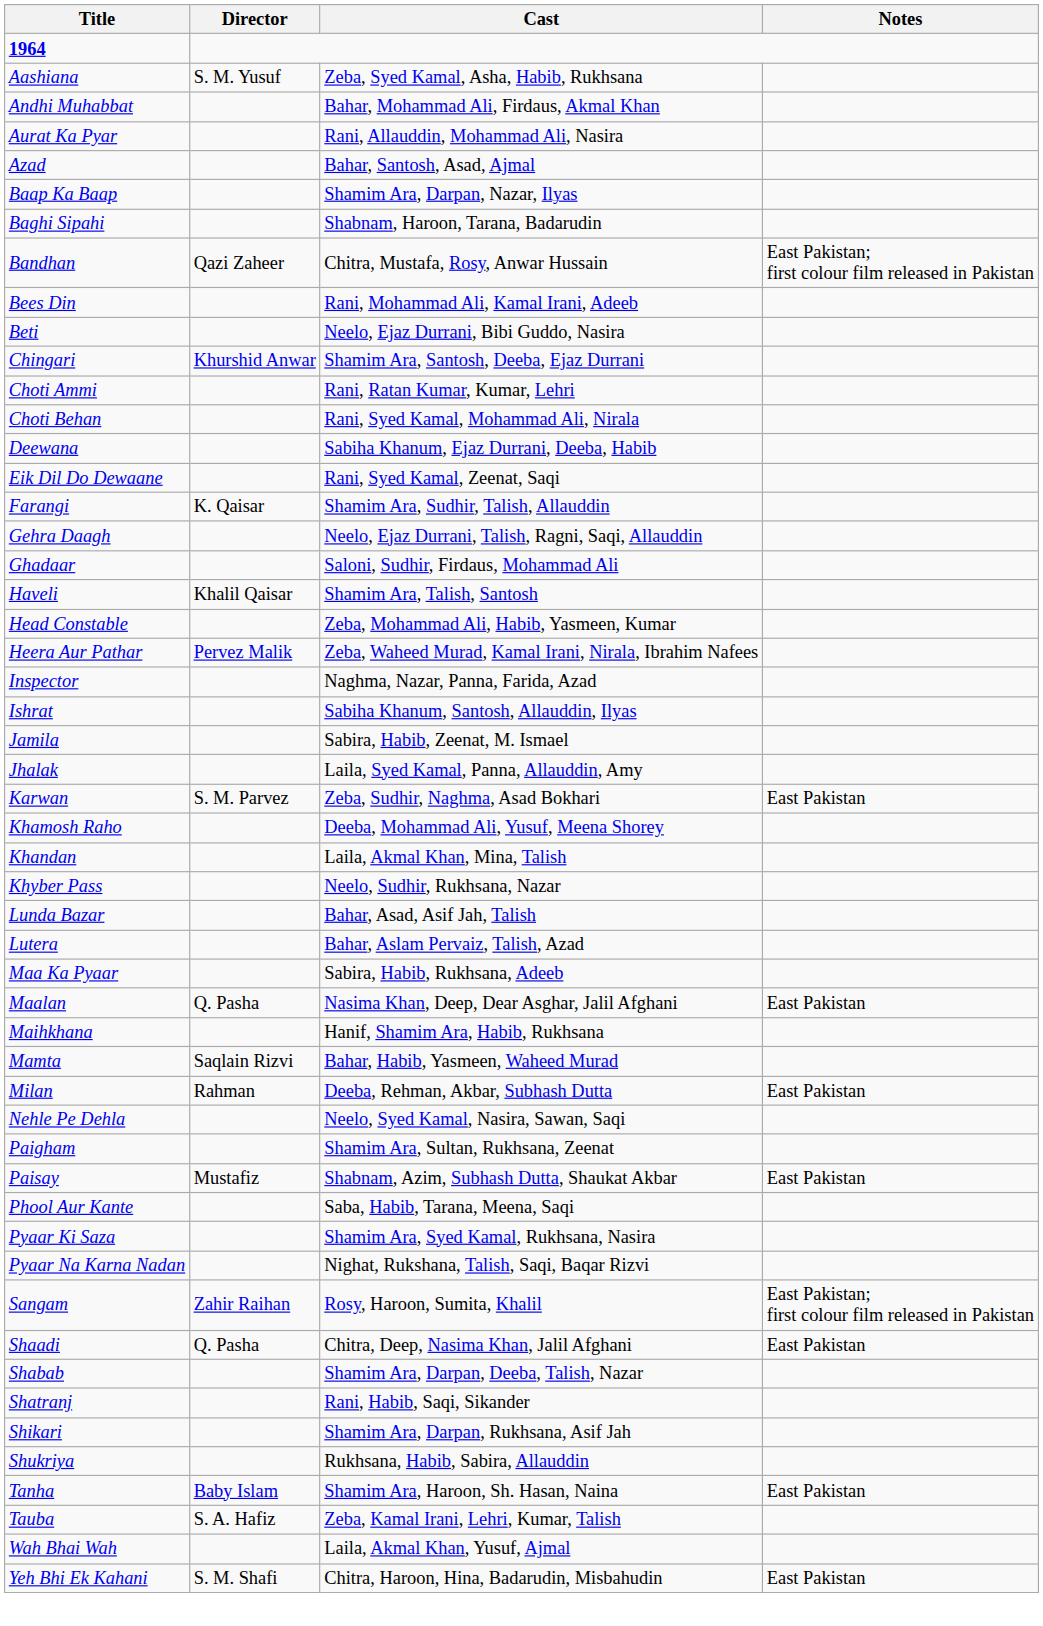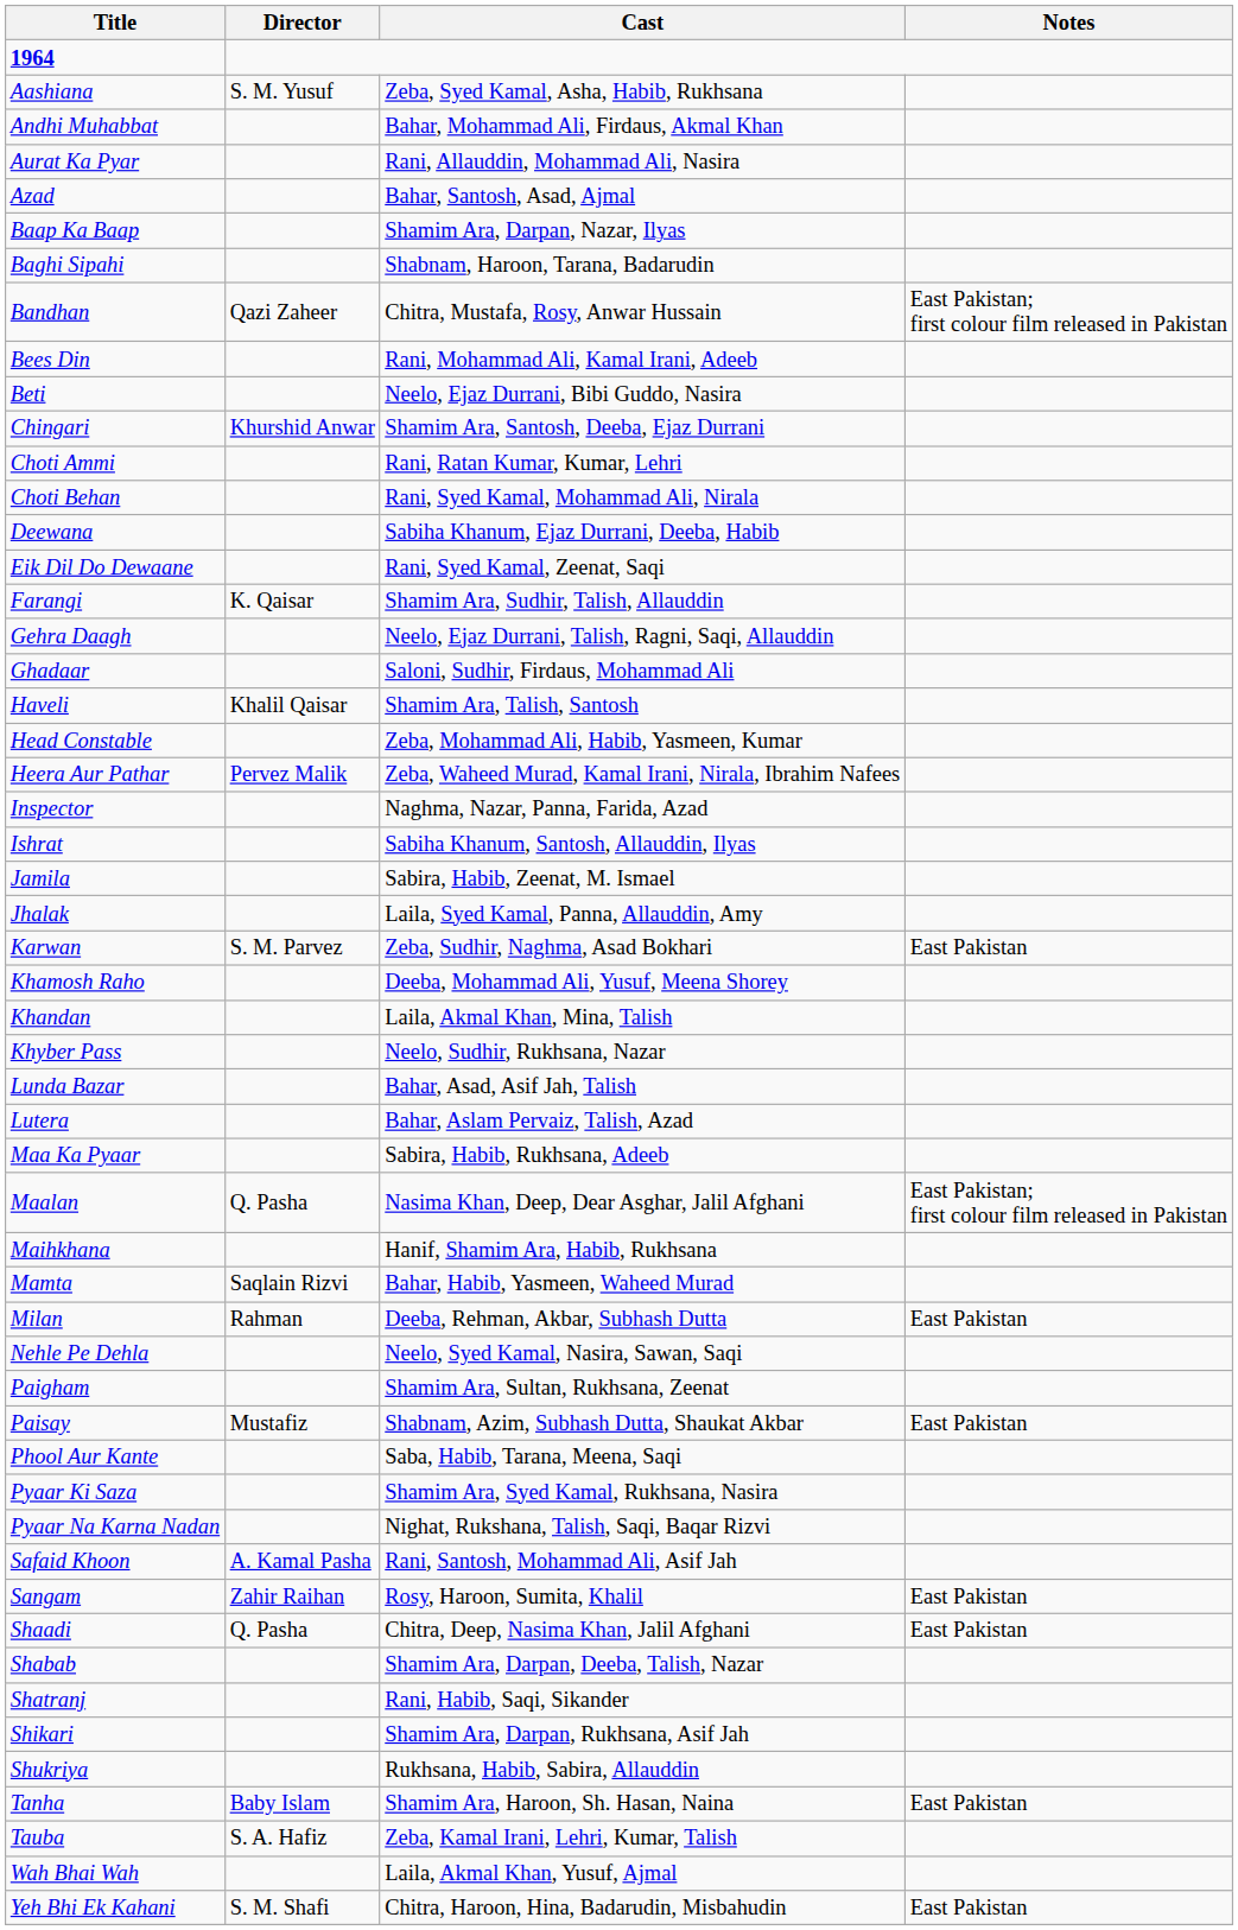Maalan | Notes: East Pakistan -> East Pakistan; first colour film released in Pakistan
+ row: Safaid Khoon | A. Kamal Pasha | Rani, Santosh, Mohammad Ali, Asif Jah
Sangam | Notes: East Pakistan; first colour film released in Pakistan -> East Pakistan
